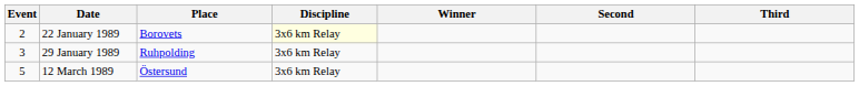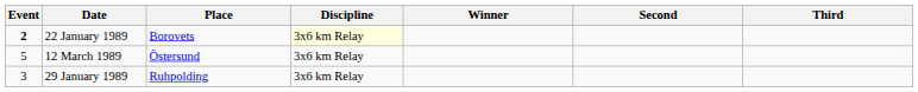22 January 1989 | Event: normal -> bold
rows swapped: 29 January 1989 <-> 12 March 1989
